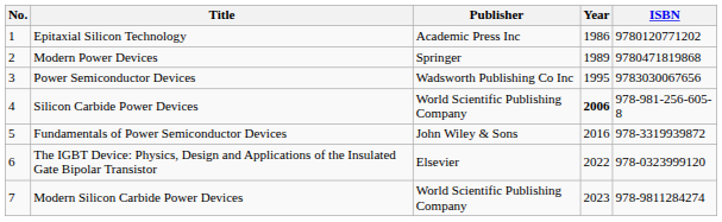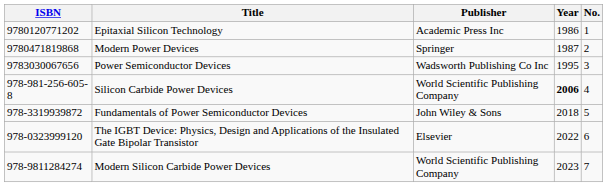columns swapped: No. <-> ISBN
Modern Power Devices | Year: 1989 -> 1987
Fundamentals of Power Semiconductor Devices | Year: 2016 -> 2018
